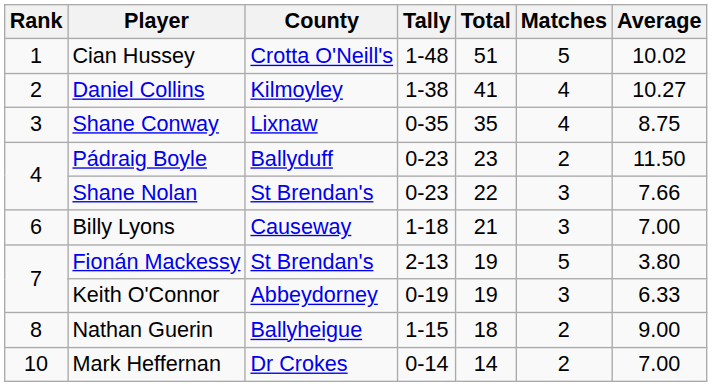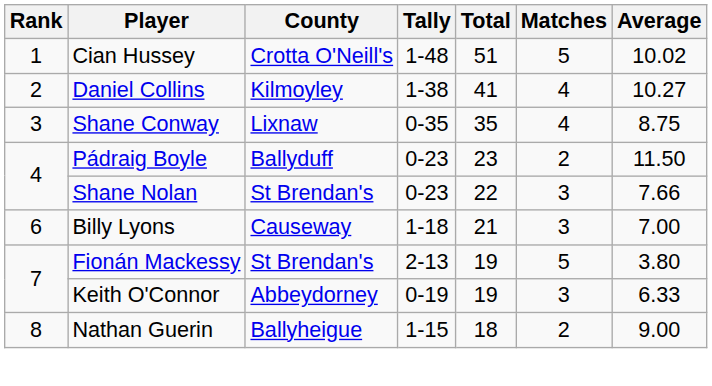- row: 10 | Mark Heffernan | Dr Crokes | 0-14 | 14 | 2 | 7.00
